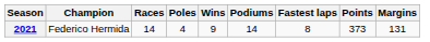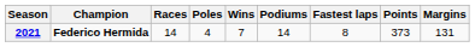2021 | Champion: normal -> bold
2021 | Wins: 9 -> 7
